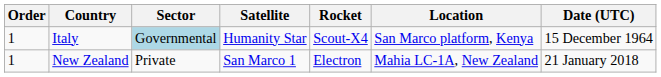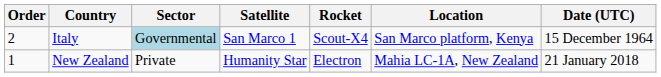Italy | Order: 1 -> 2
Italy | Satellite: Humanity Star -> San Marco 1
New Zealand | Satellite: San Marco 1 -> Humanity Star
